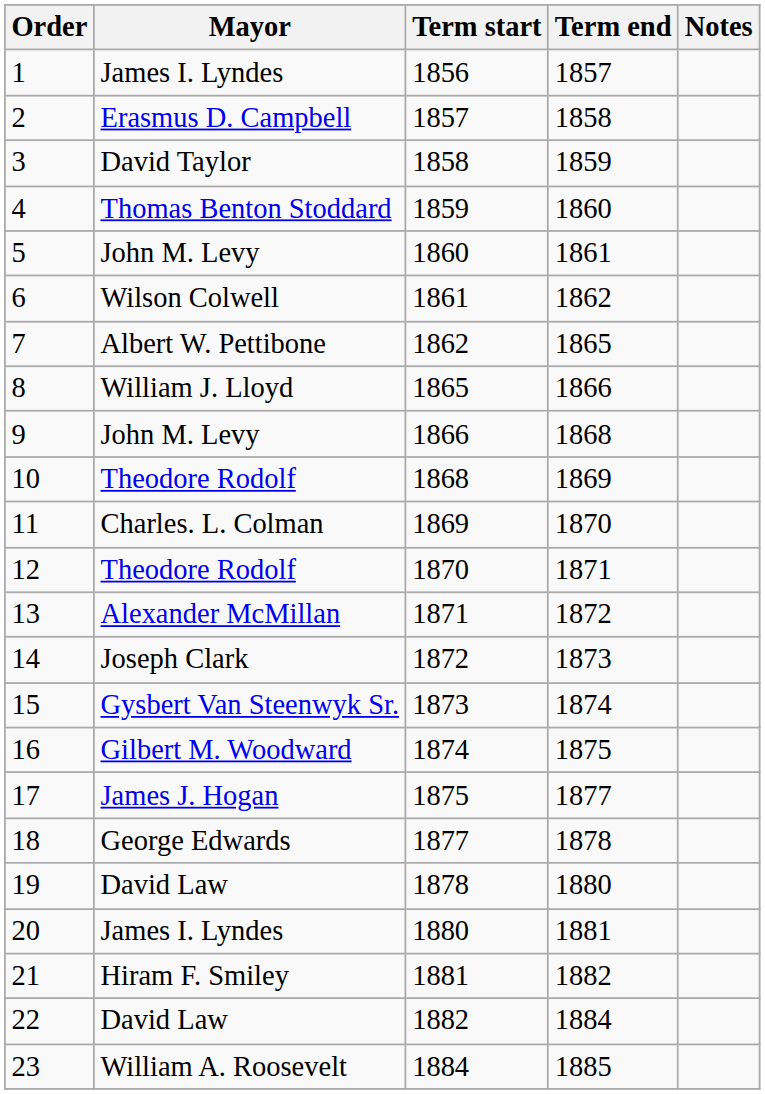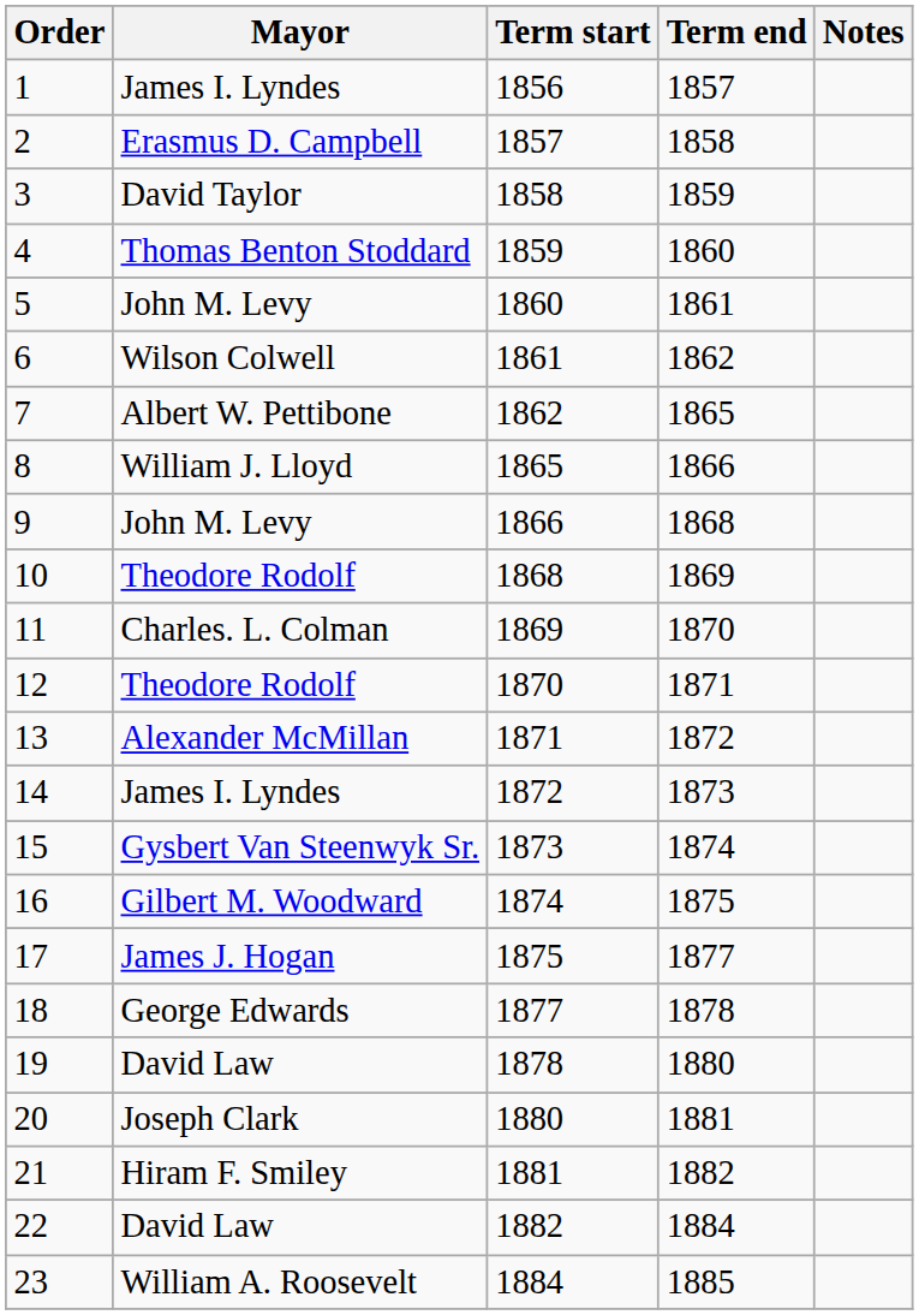14 | Mayor: Joseph Clark -> James I. Lyndes
20 | Mayor: James I. Lyndes -> Joseph Clark
